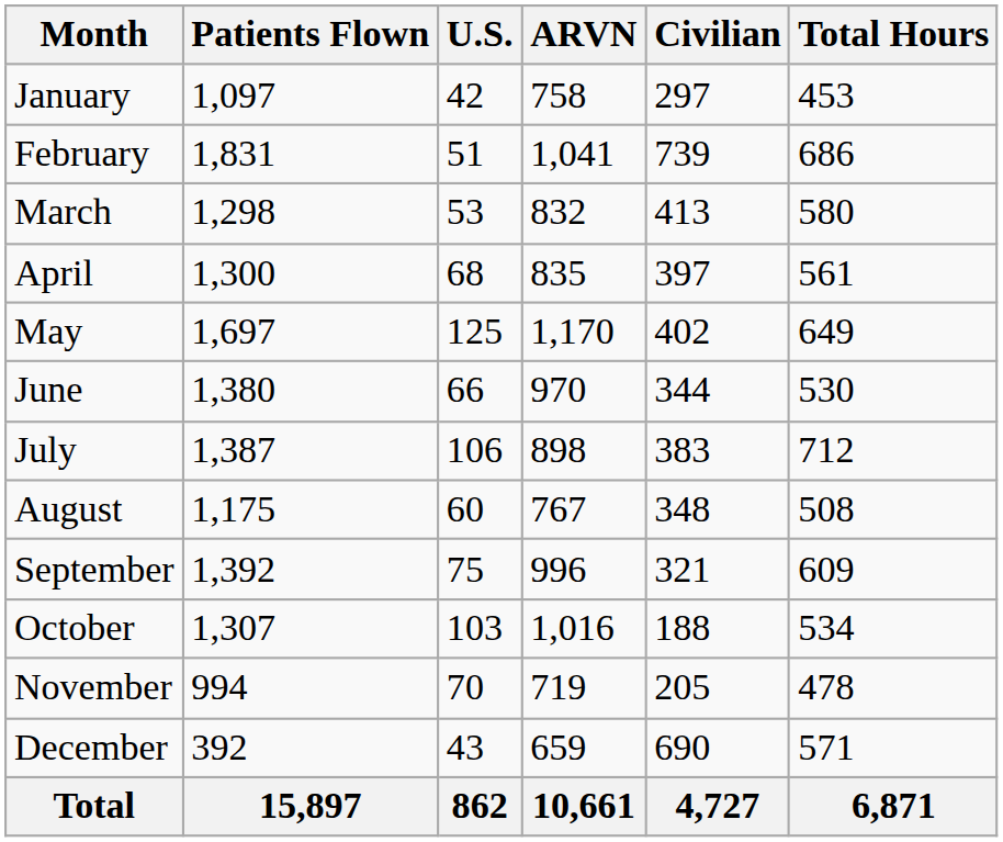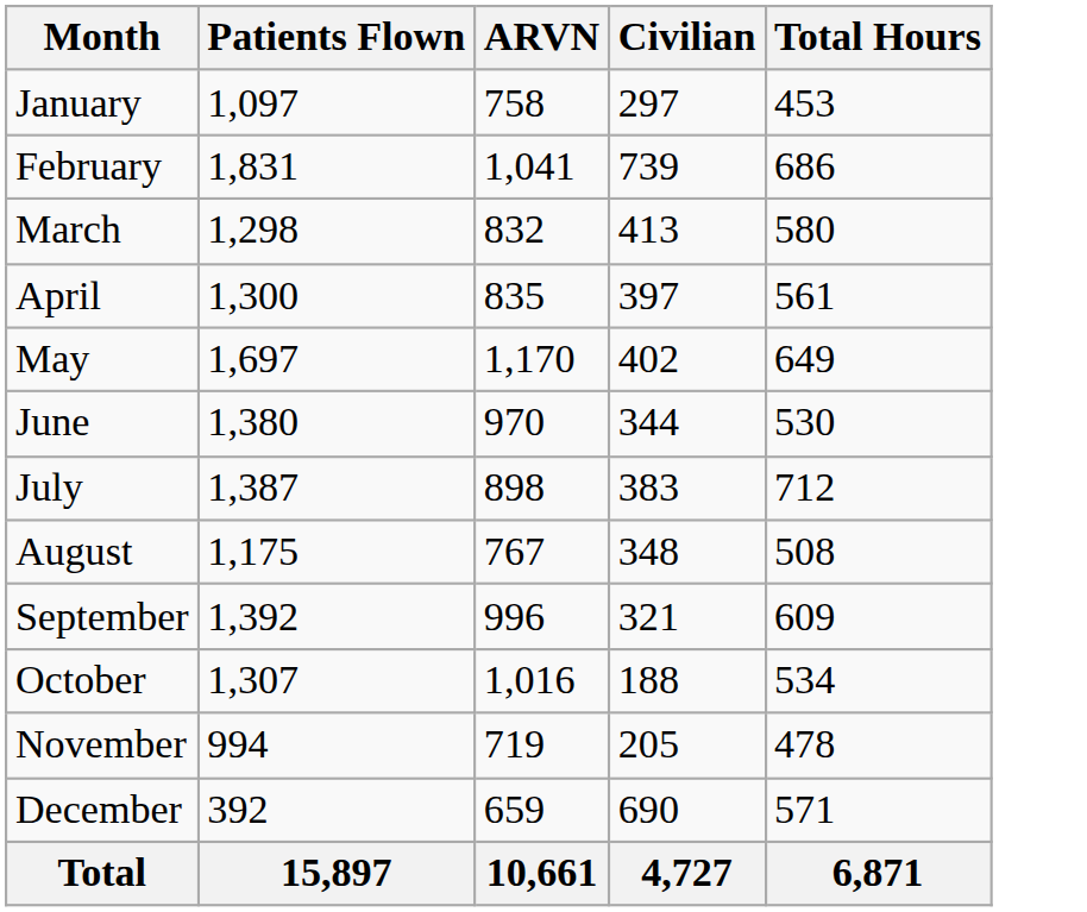- column: U.S. | 42 | 51 | 53 | 68 | 125 | 66 | 106 | 60 | 75 | 103 | 70 | 43 | 862
